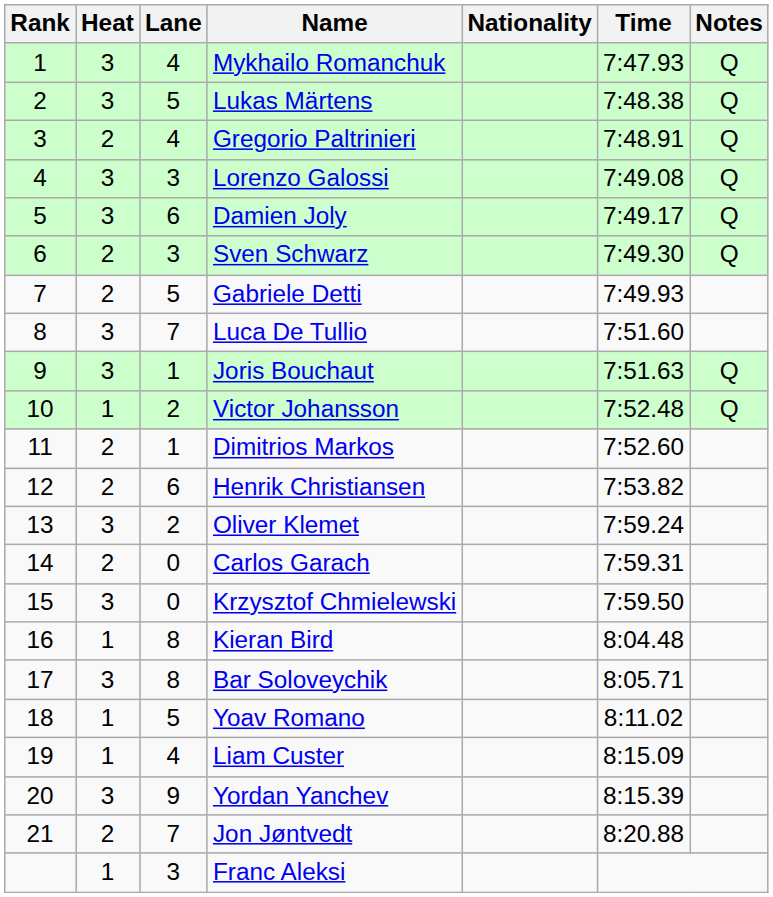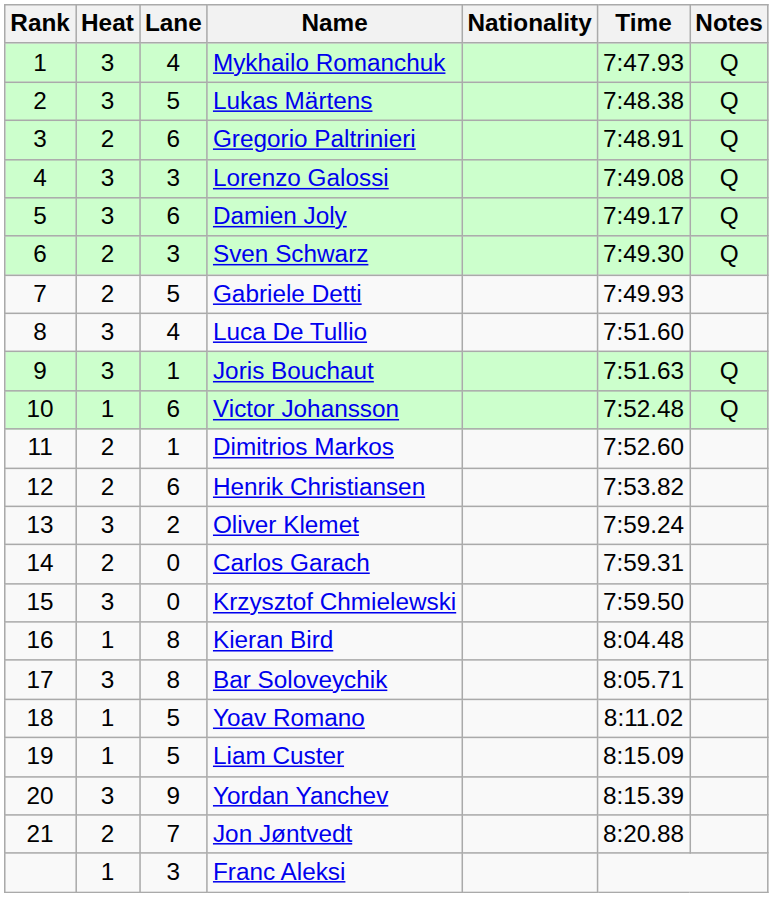Gregorio Paltrinieri | Lane: 4 -> 6
Luca De Tullio | Lane: 7 -> 4
Victor Johansson | Lane: 2 -> 6
Liam Custer | Lane: 4 -> 5
